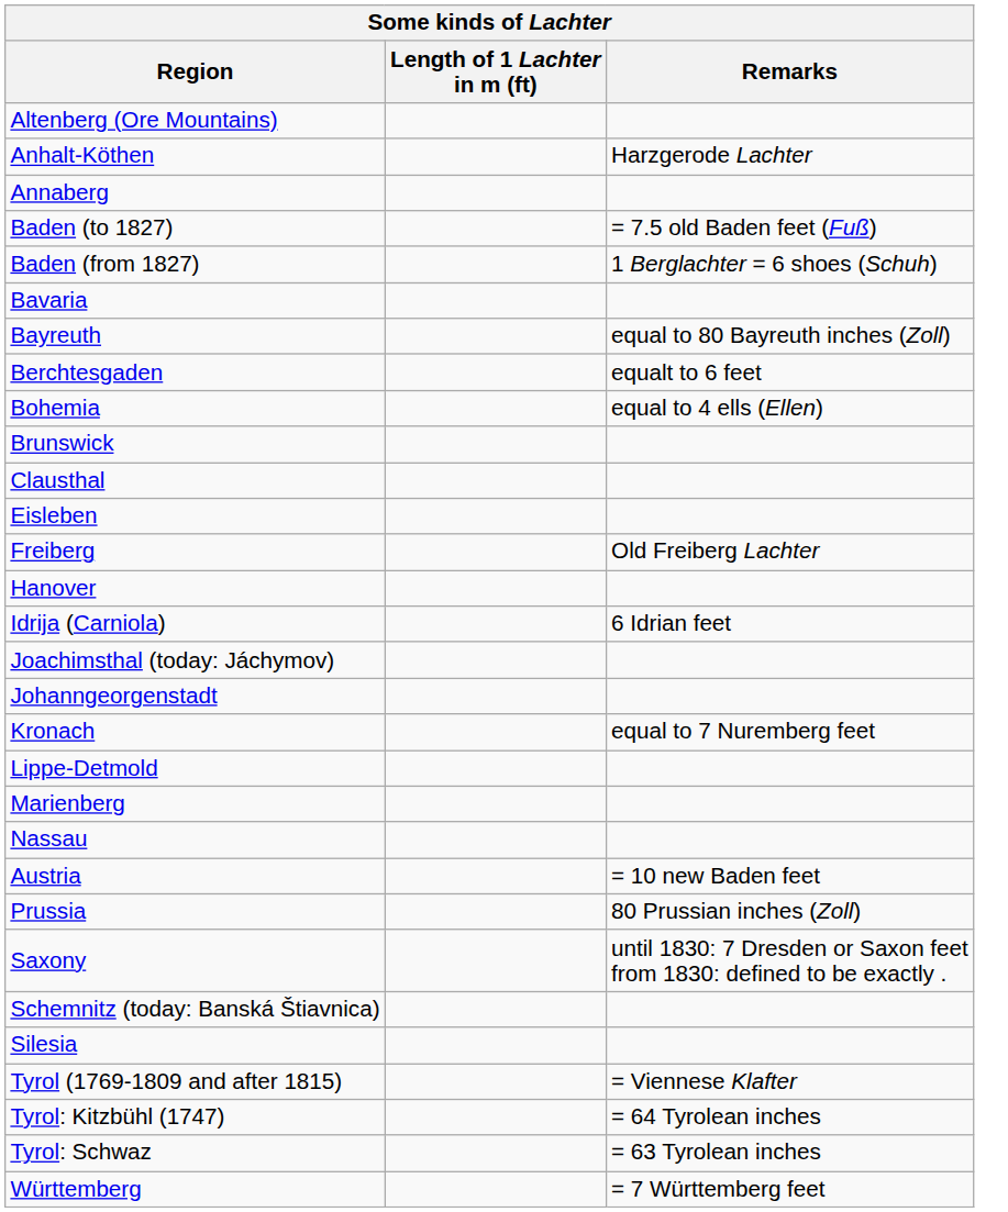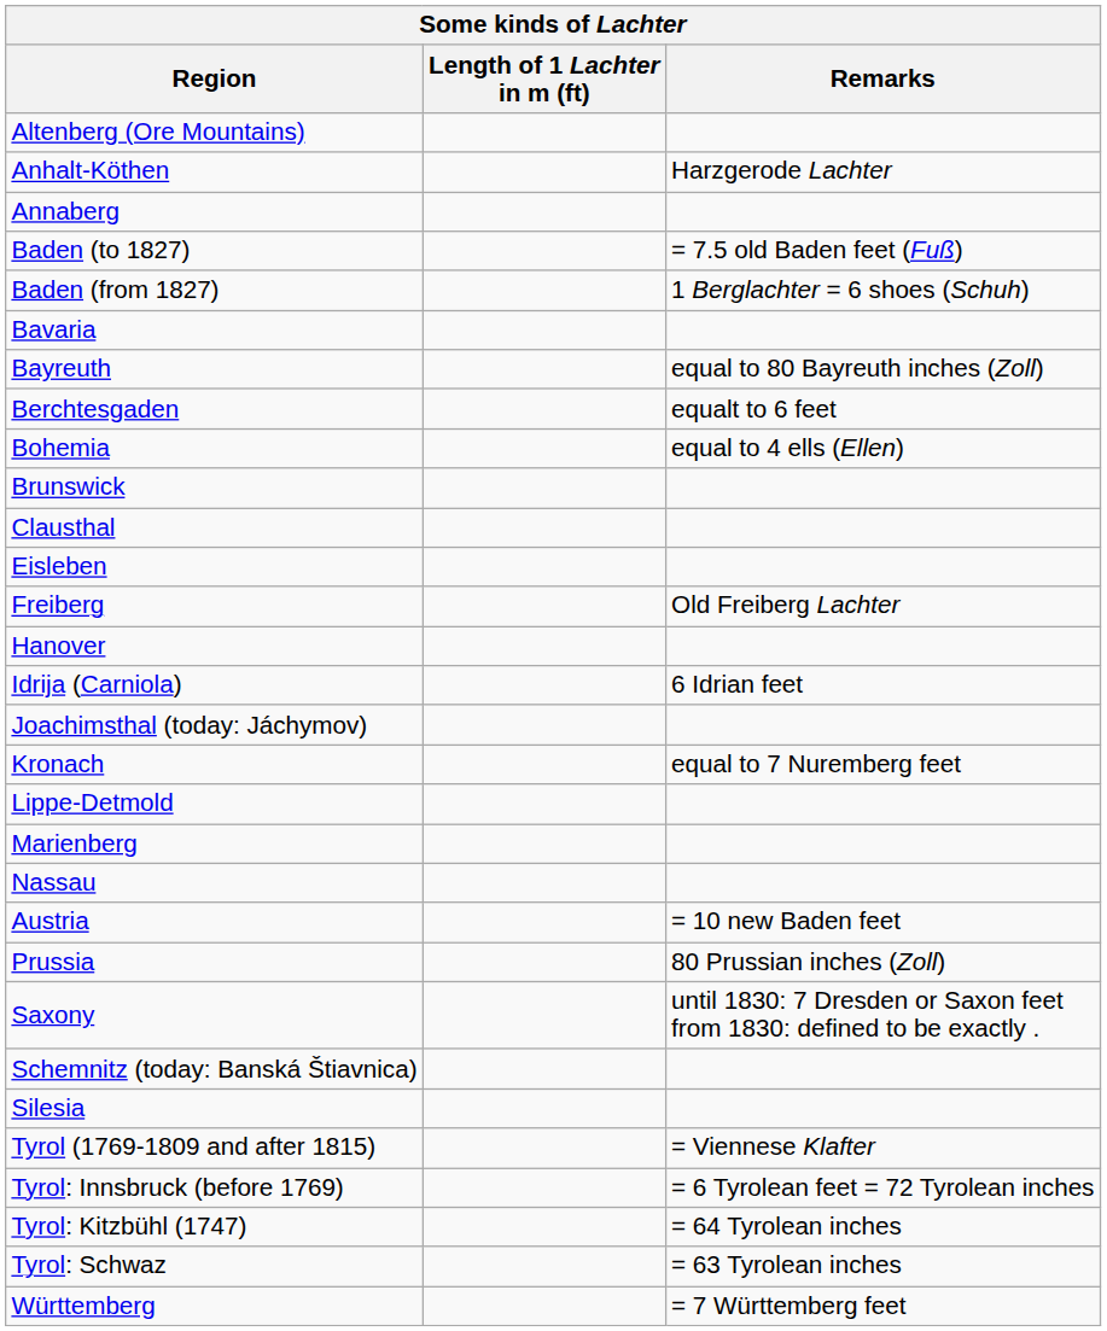- row: Johanngeorgenstadt
+ row: Tyrol: Innsbruck (before 1769) | = 6 Tyrolean feet = 72 Tyrolean inches
